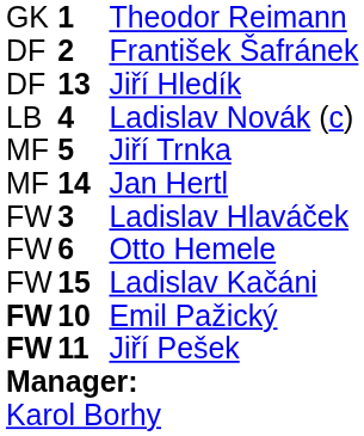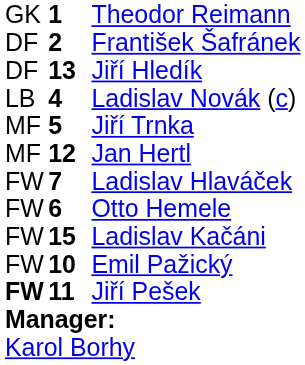Jan Hertl | column 2: 14 -> 12
Ladislav Hlaváček | column 2: 3 -> 7
Emil Pažický | column 1: bold -> normal
